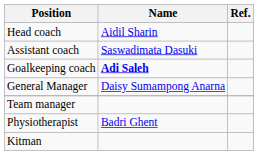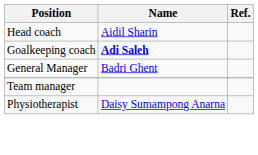- row: Assistant coach | Saswadimata Dasuki
General Manager | Name: Daisy Sumampong Anarna -> Badri Ghent
Physiotherapist | Name: Badri Ghent -> Daisy Sumampong Anarna
- row: Kitman
